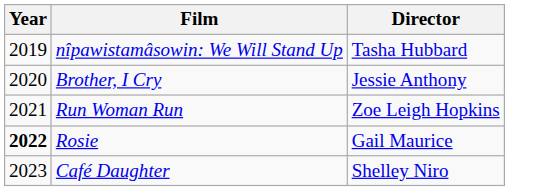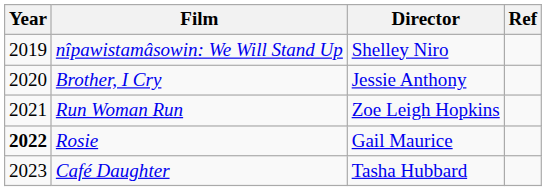+ column: Ref
nîpawistamâsowin: We Will Stand Up | Director: Tasha Hubbard -> Shelley Niro
Café Daughter | Director: Shelley Niro -> Tasha Hubbard
